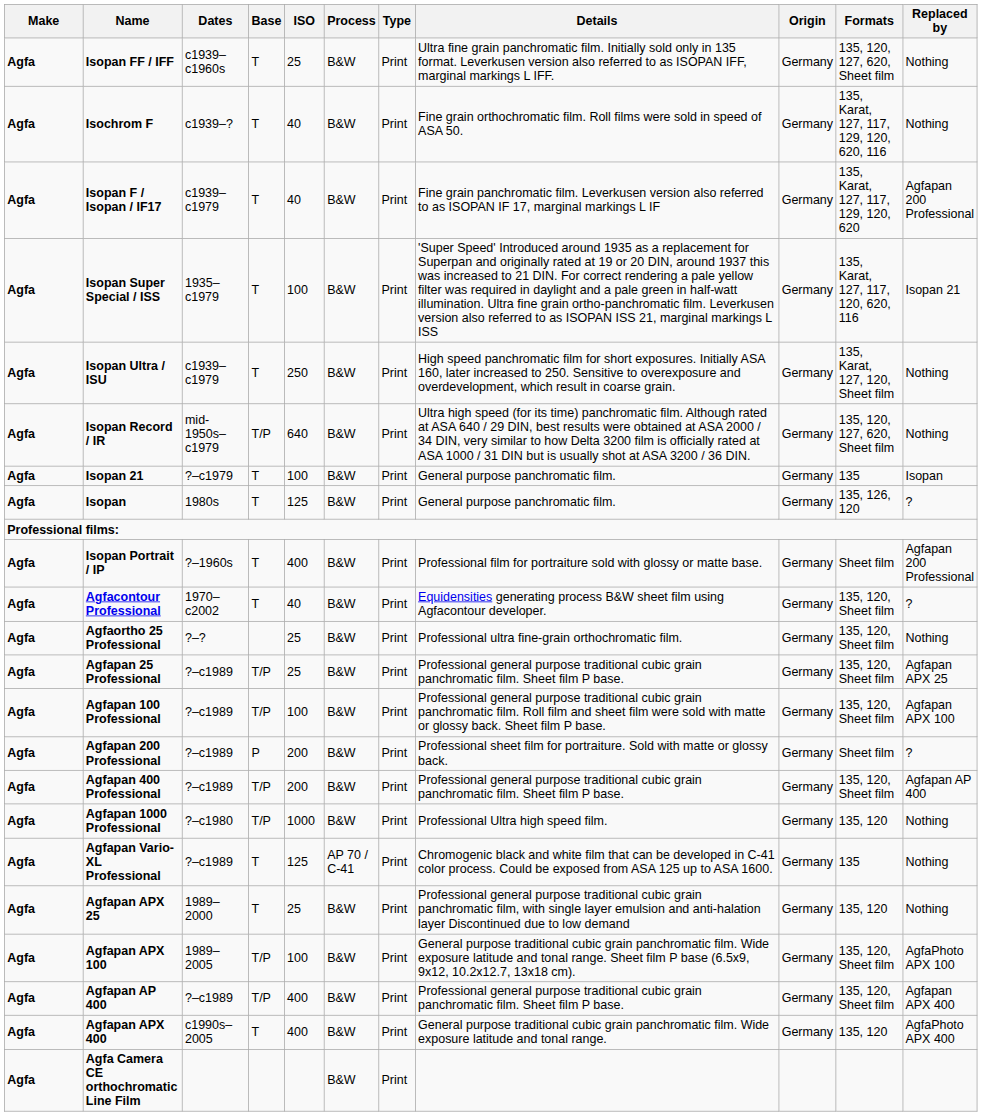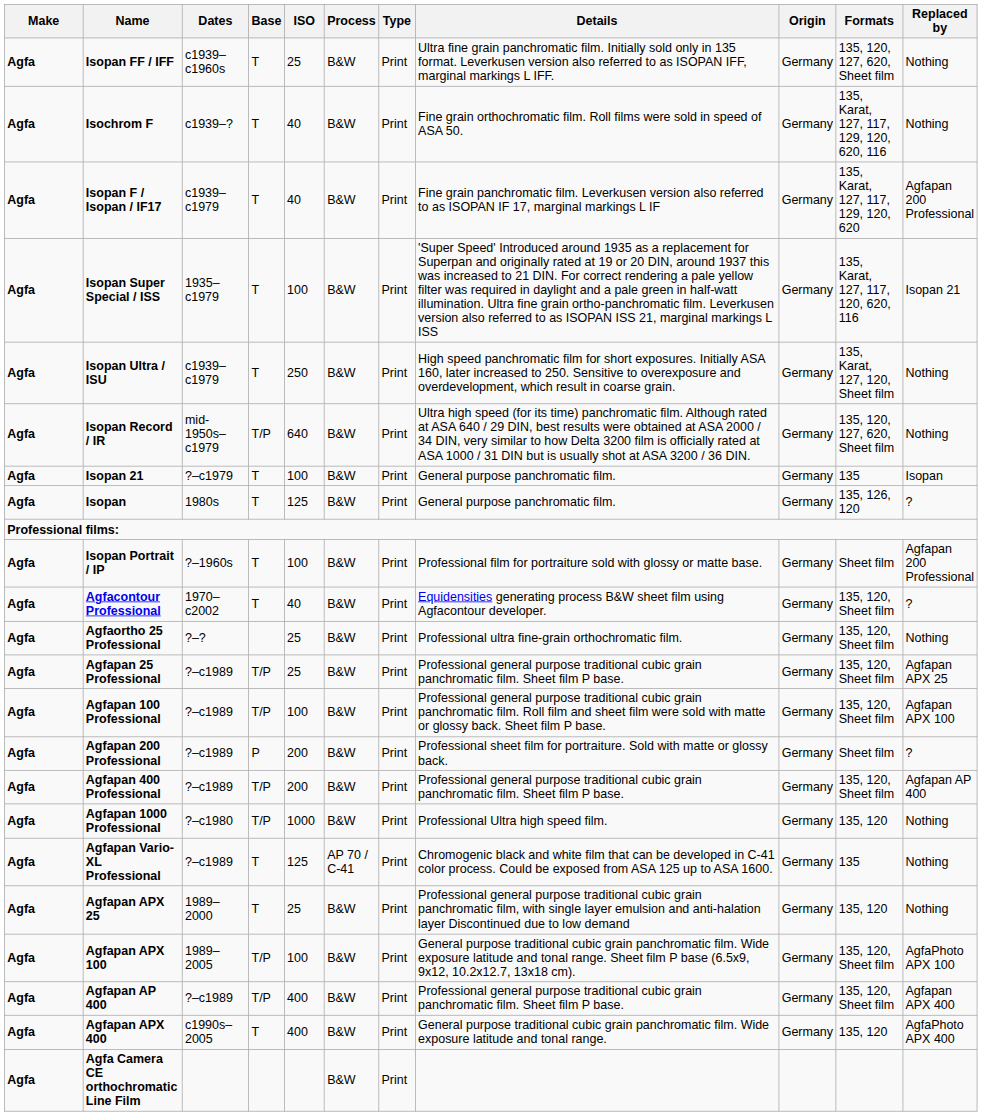Isopan Portrait / IP | ISO: 400 -> 100
